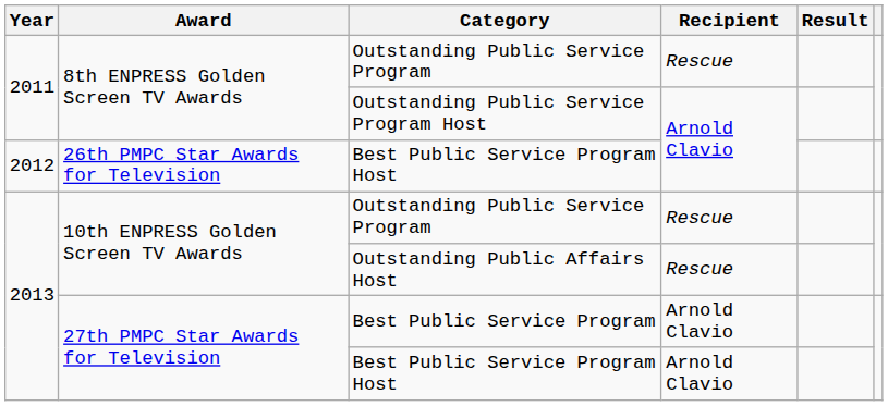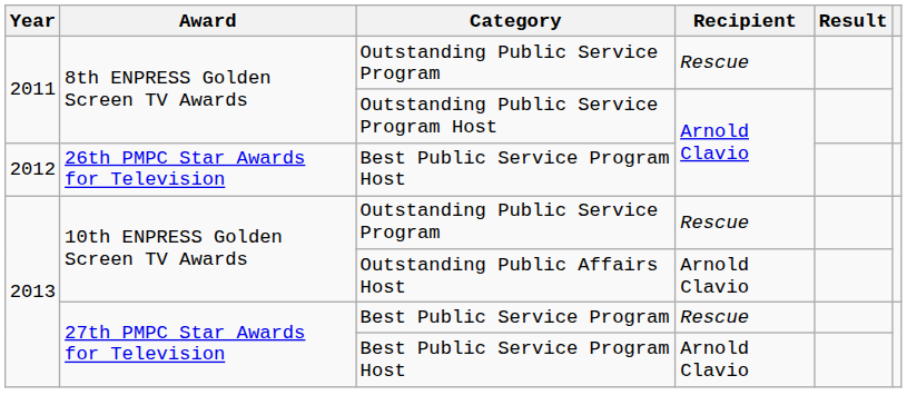Outstanding Public Affairs Host | Recipient: Rescue -> Arnold Clavio
Best Public Service Program | Recipient: Arnold Clavio -> Rescue
